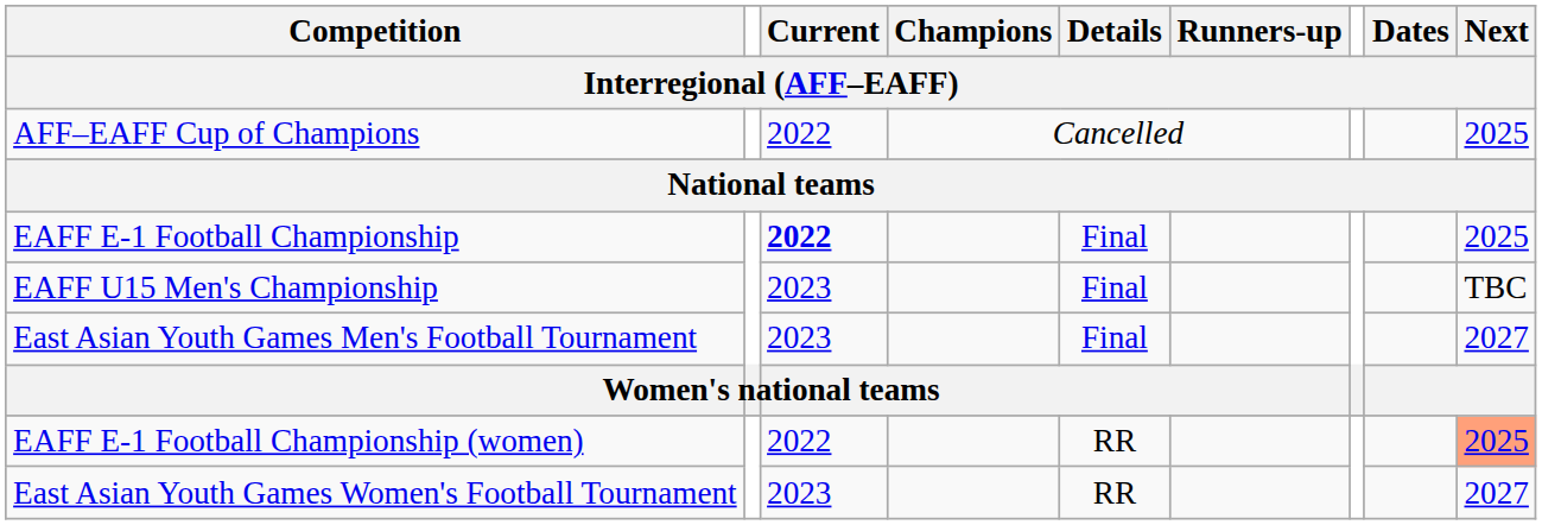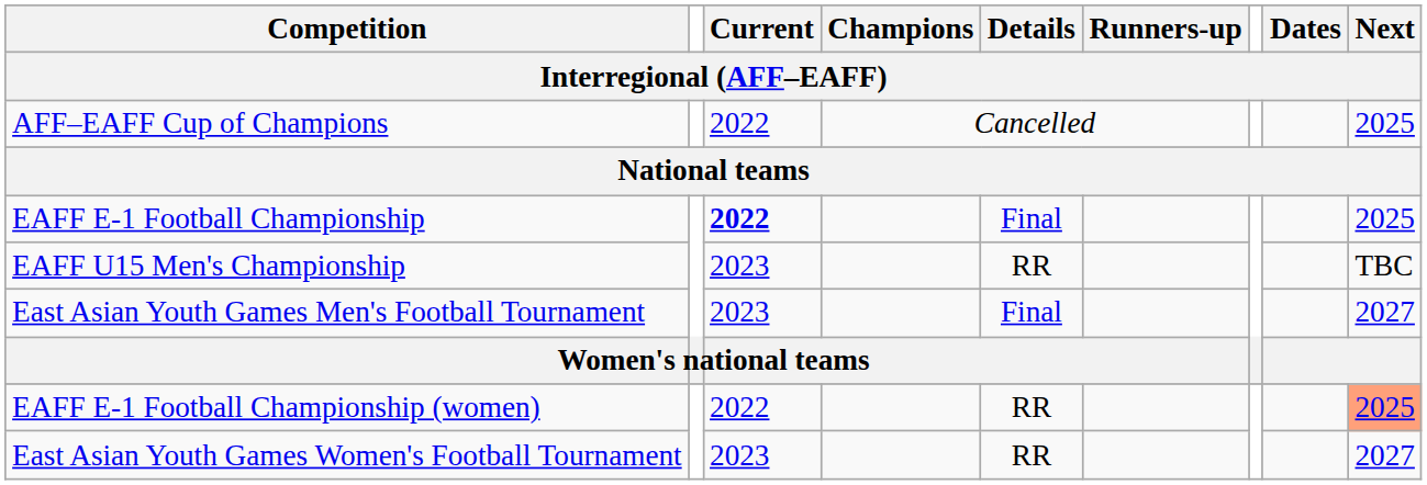EAFF U15 Men's Championship | Details: Final -> RR
